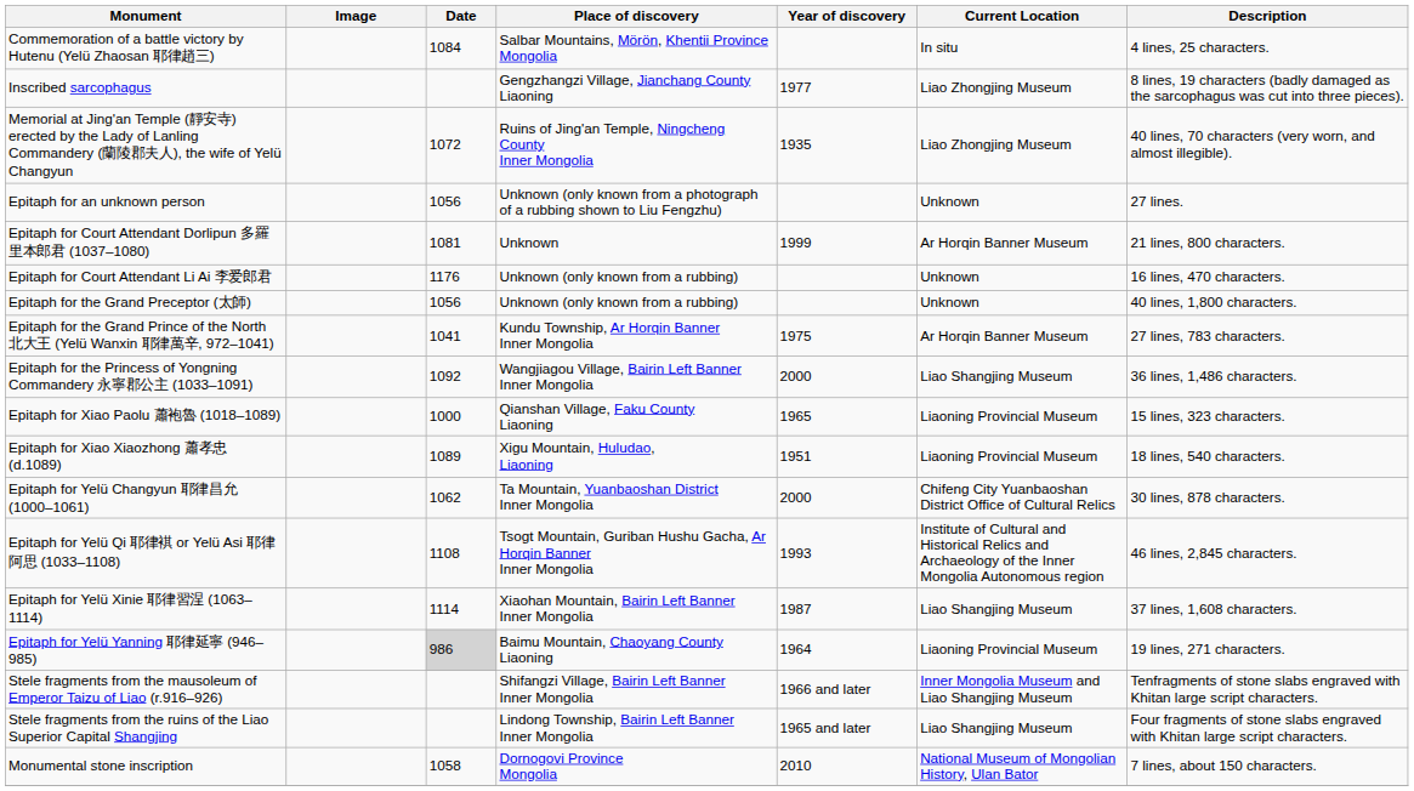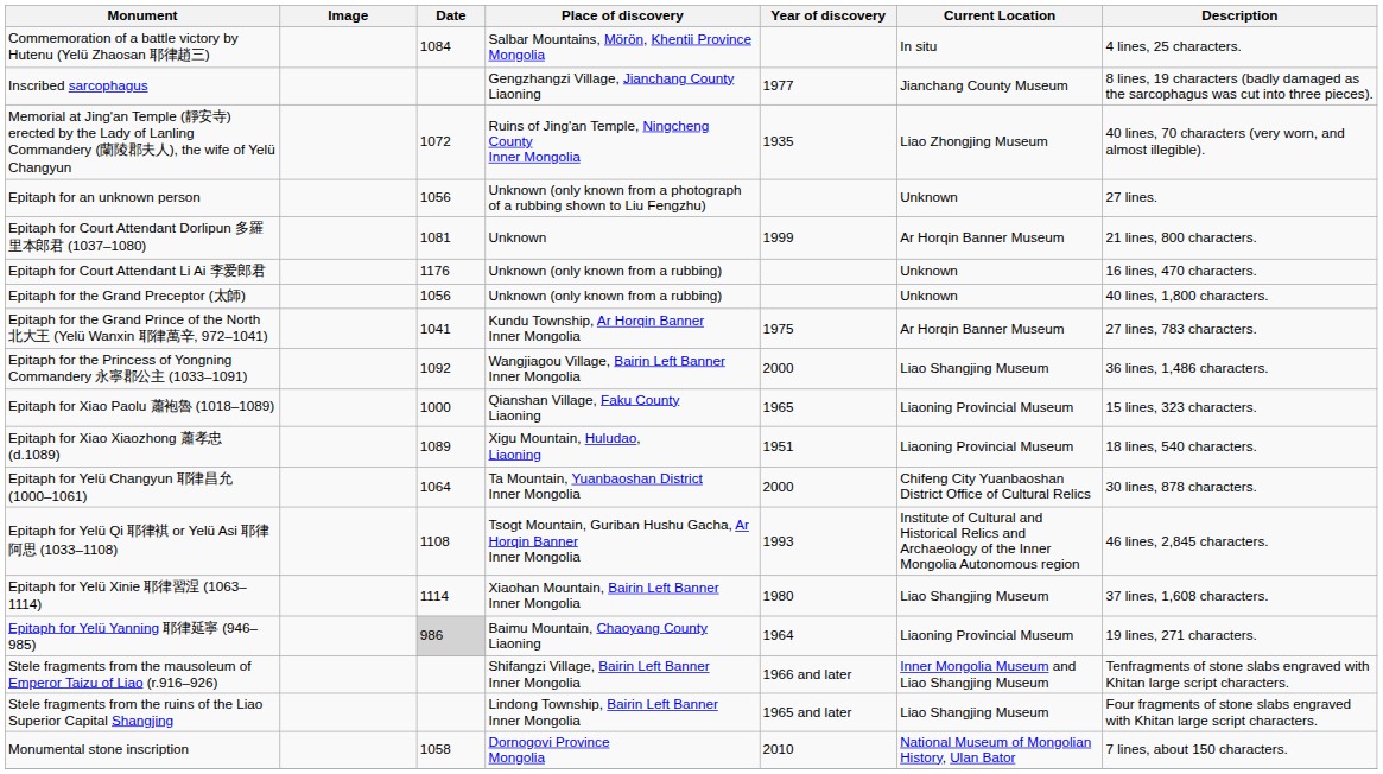Inscribed sarcophagus | Current Location: Liao Zhongjing Museum -> Jianchang County Museum
Epitaph for Yelü Changyun 耶律昌允 (1000–1061) | Date: 1062 -> 1064
Epitaph for Yelü Xinie 耶律習涅 (1063–1114) | Year of discovery: 1987 -> 1980
